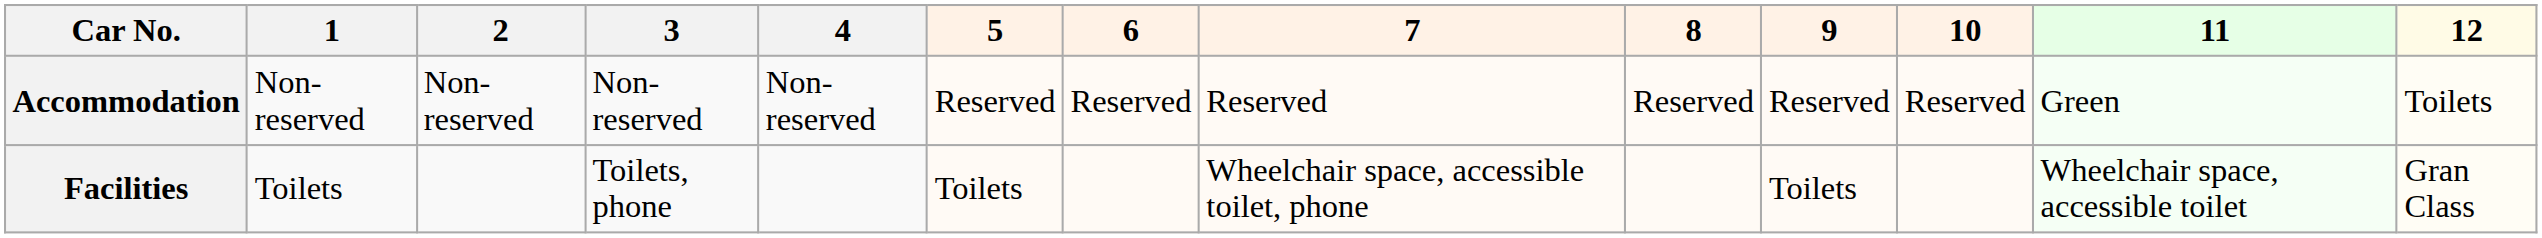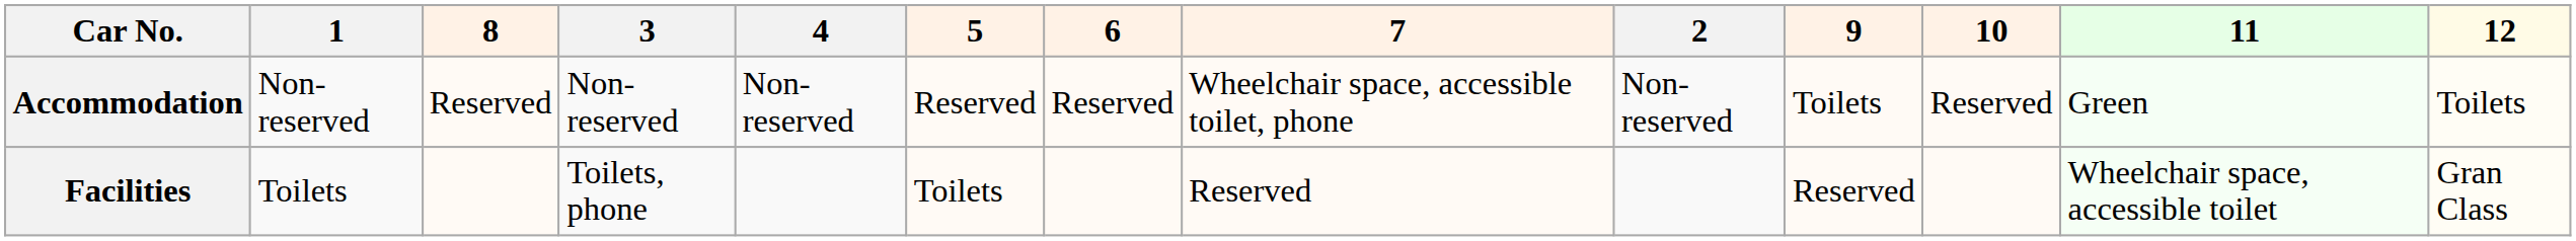columns swapped: 2 <-> 8
Accommodation | 7: Reserved -> Wheelchair space, accessible toilet, phone
Accommodation | 9: Reserved -> Toilets
Facilities | 7: Wheelchair space, accessible toilet, phone -> Reserved
Facilities | 9: Toilets -> Reserved
